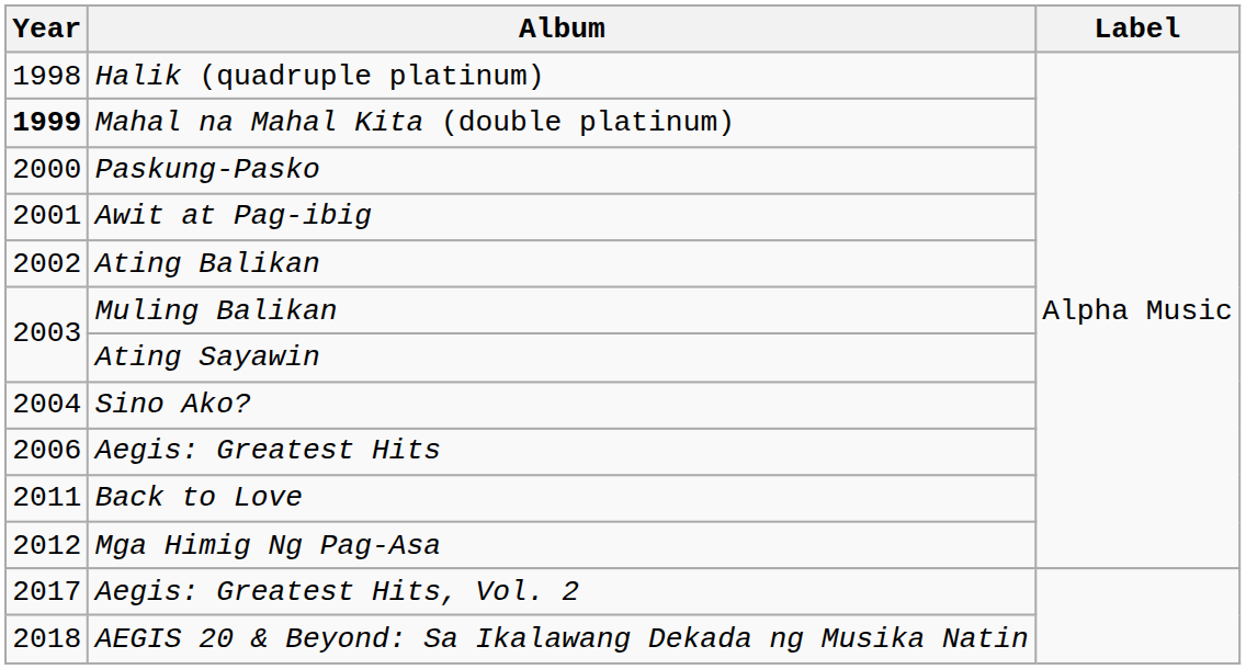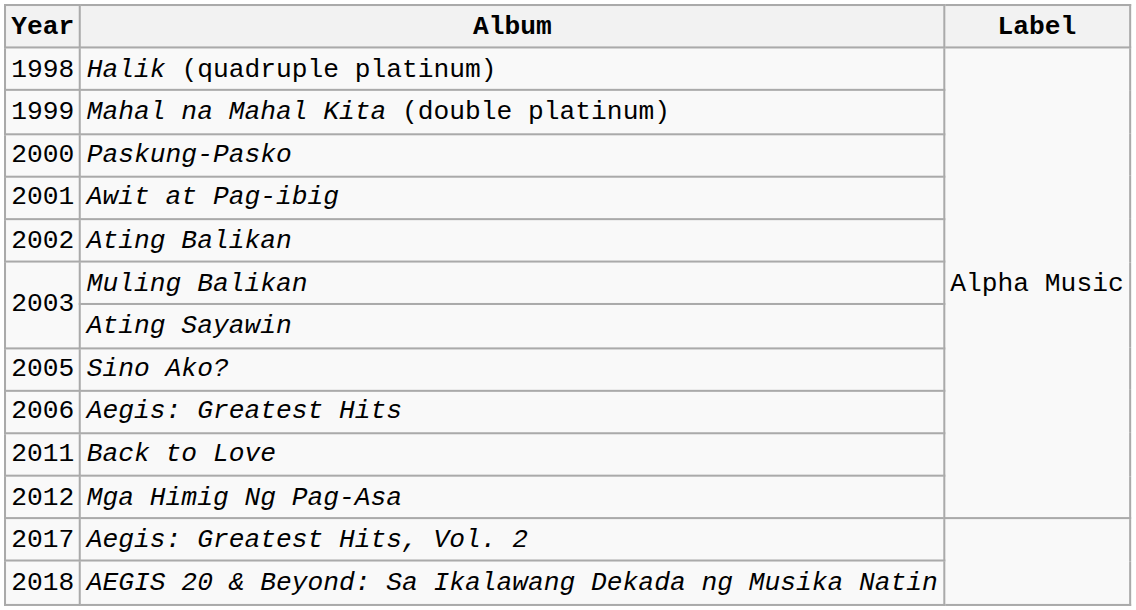Mahal na Mahal Kita (double platinum) | Year: bold -> normal
Sino Ako? | Year: 2004 -> 2005
